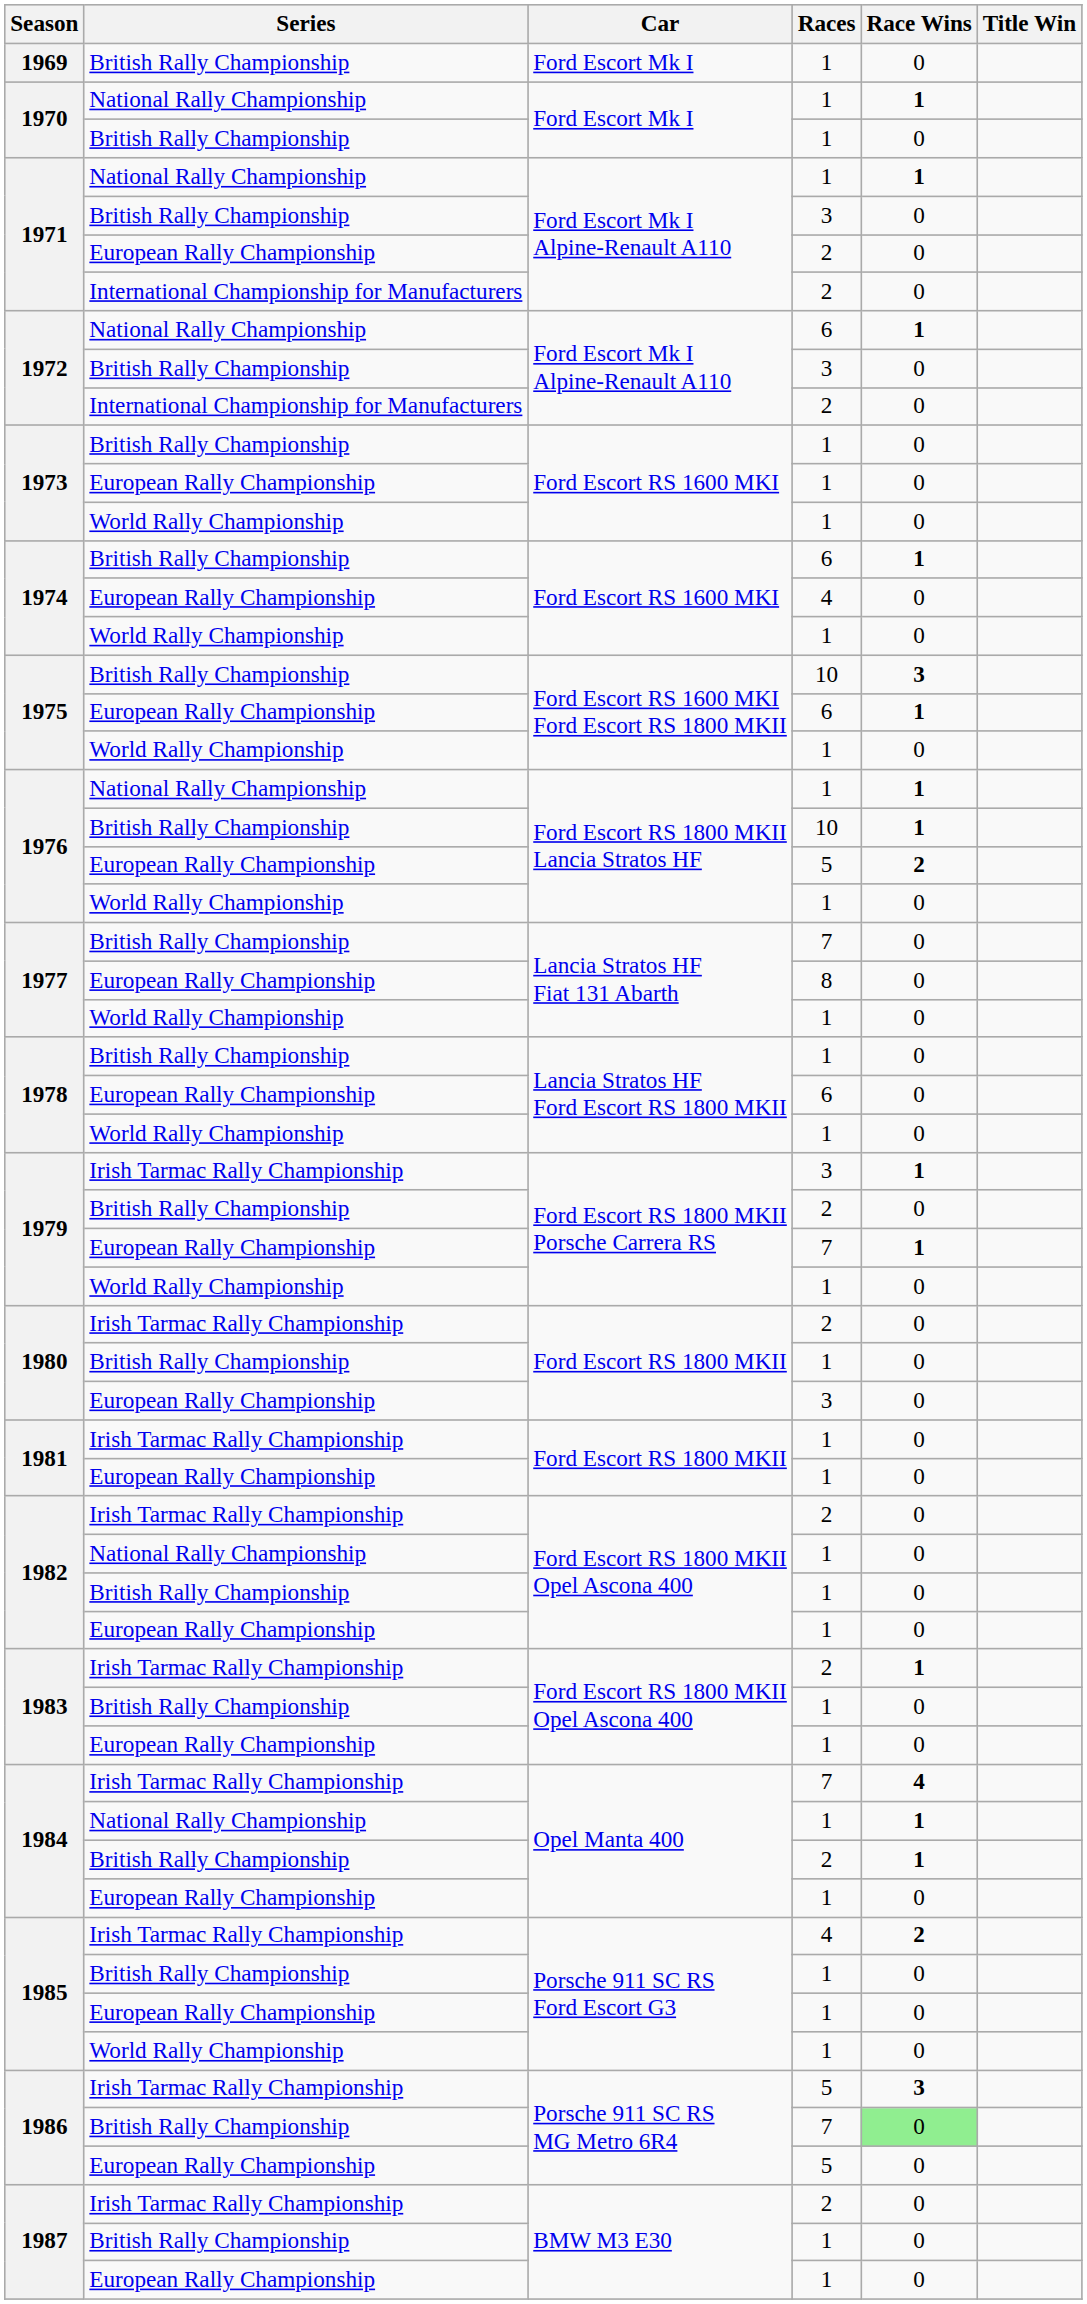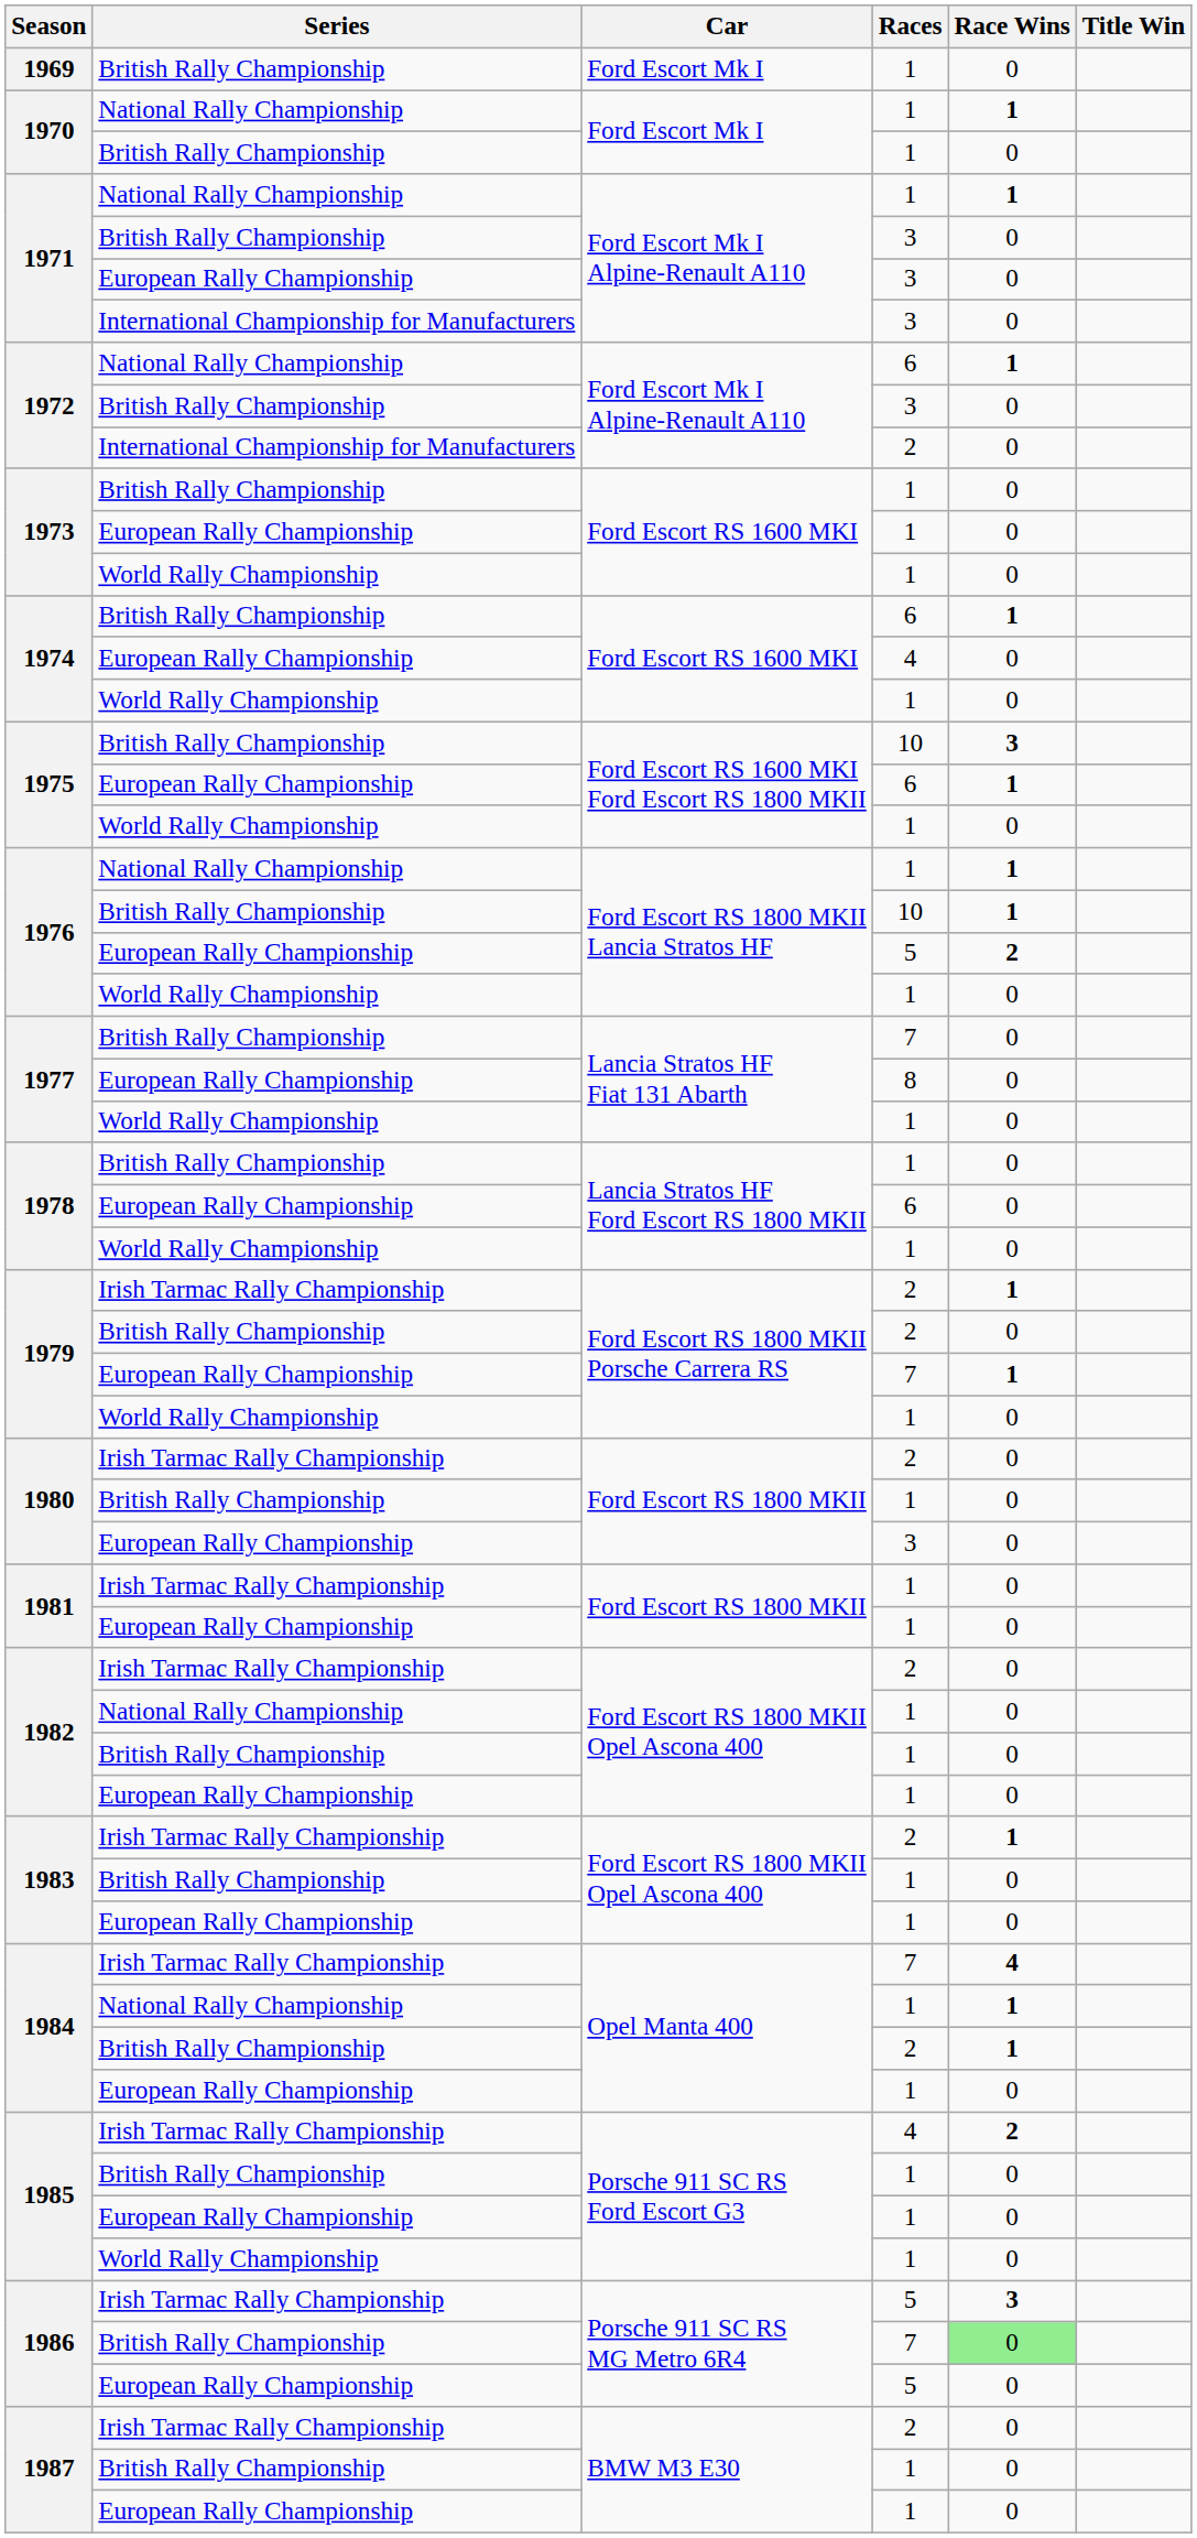1971 / European Rally Championship | Races: 2 -> 3
1971 / International Championship for Manufacturers | Races: 2 -> 3
1979 / Irish Tarmac Rally Championship | Races: 3 -> 2
